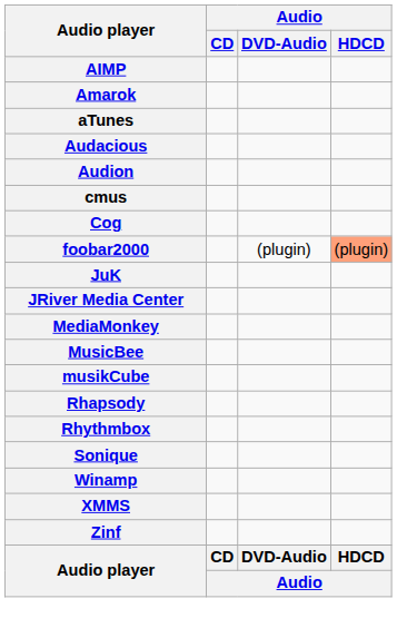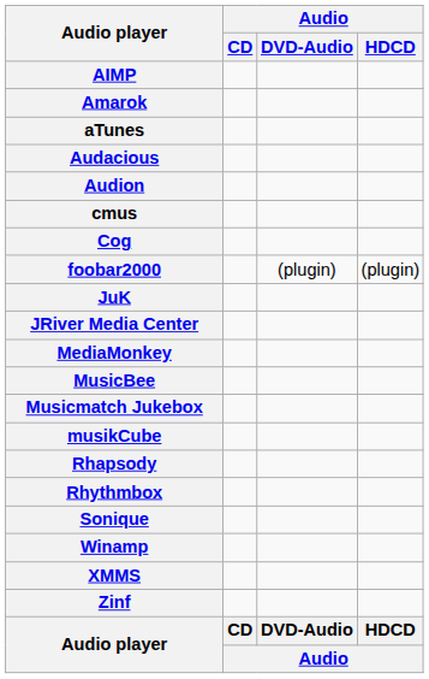foobar2000 | Audio / HDCD: lightsalmon background -> no background
+ row: Musicmatch Jukebox
